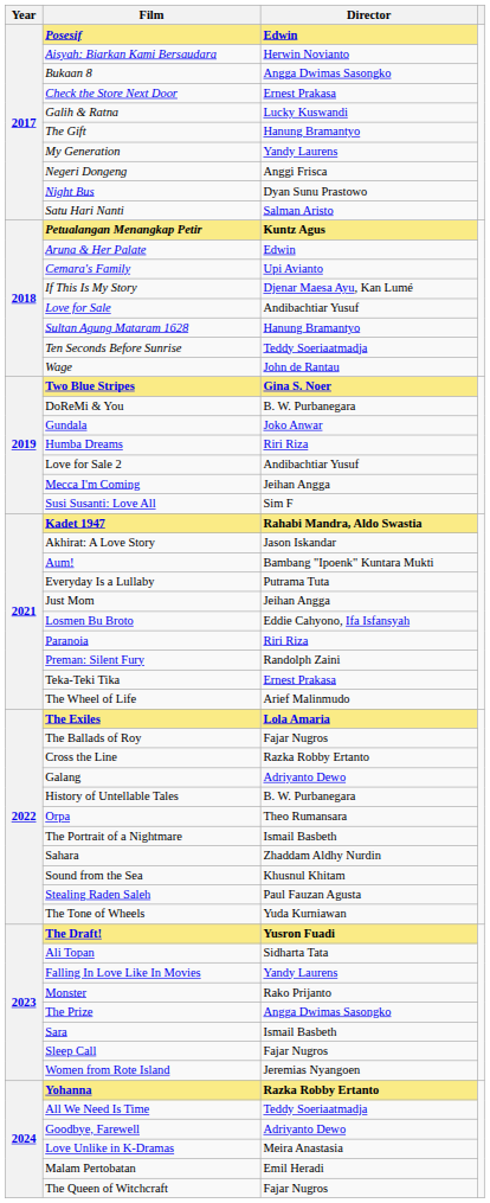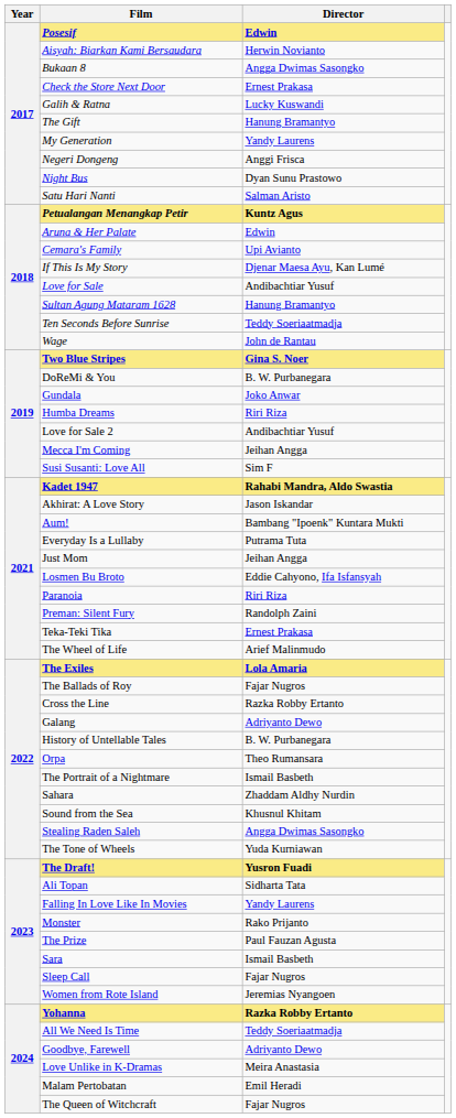Stealing Raden Saleh | Director: Paul Fauzan Agusta -> Angga Dwimas Sasongko
The Prize | Director: Angga Dwimas Sasongko -> Paul Fauzan Agusta
